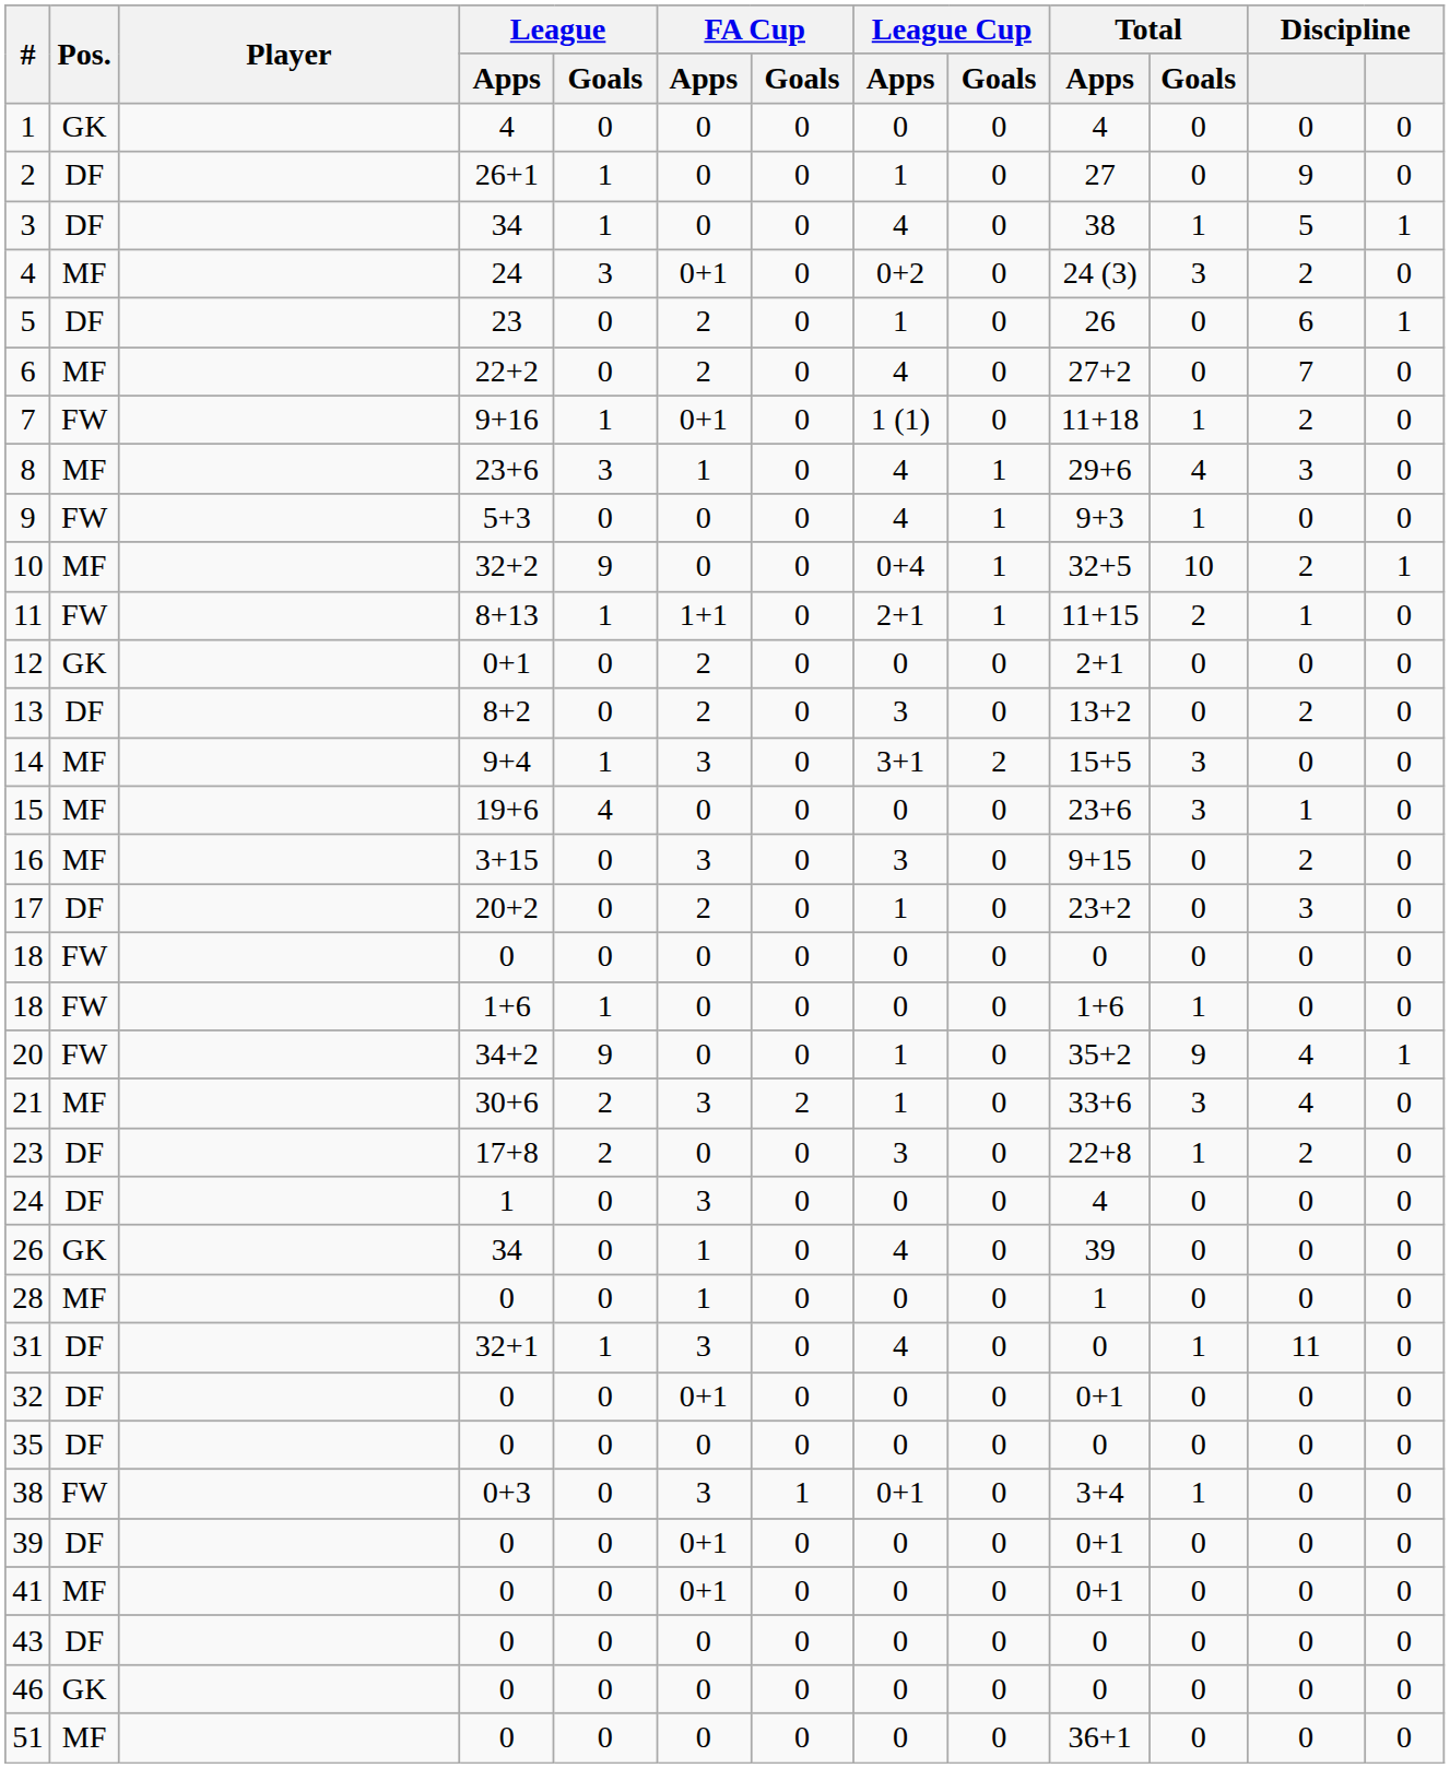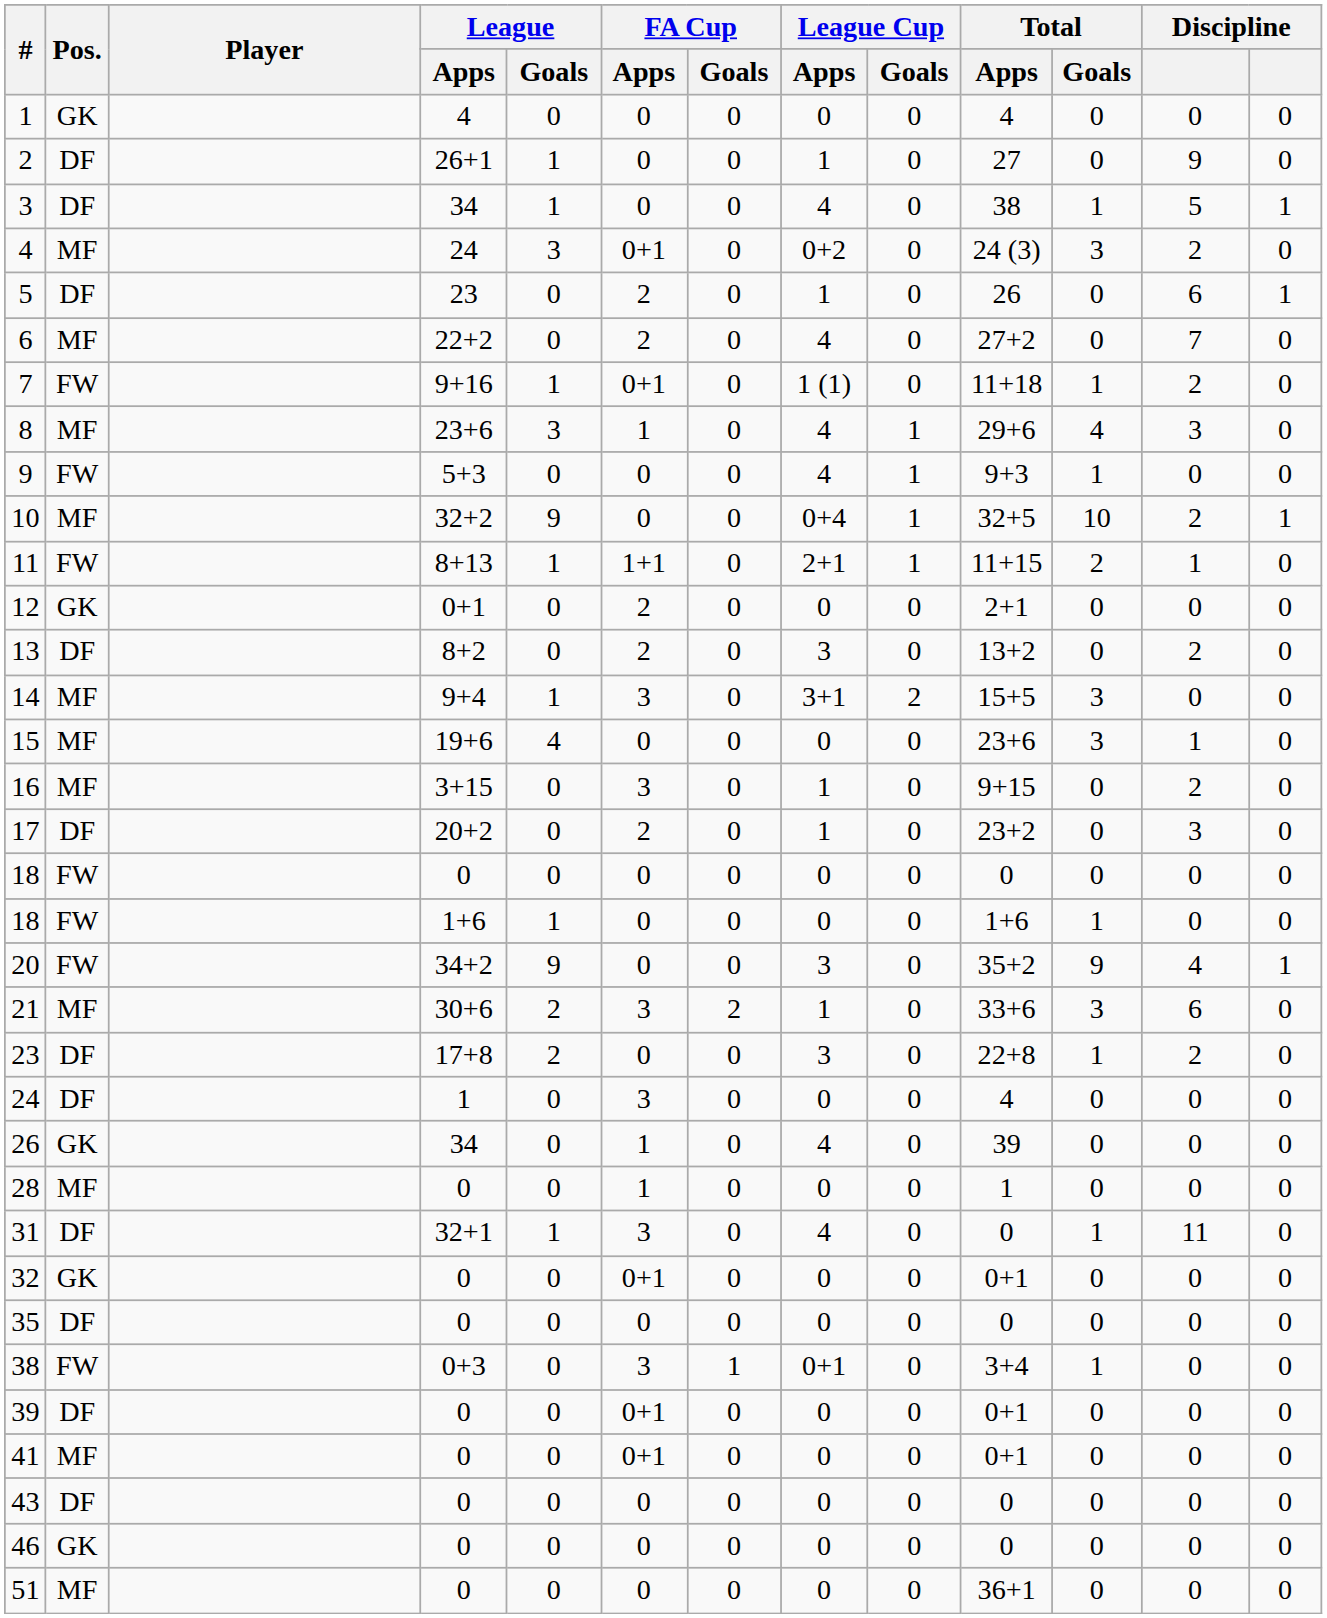16 | League Cup / Apps: 3 -> 1
20 | League Cup / Apps: 1 -> 3
21 | column 12: 4 -> 6
32 | Pos.: DF -> GK
